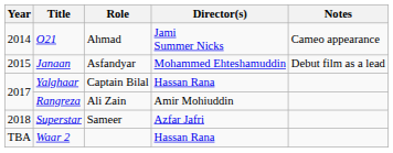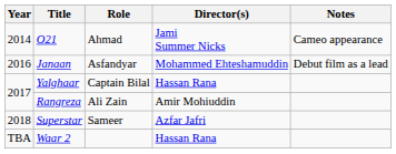Janaan | Year: 2015 -> 2016
